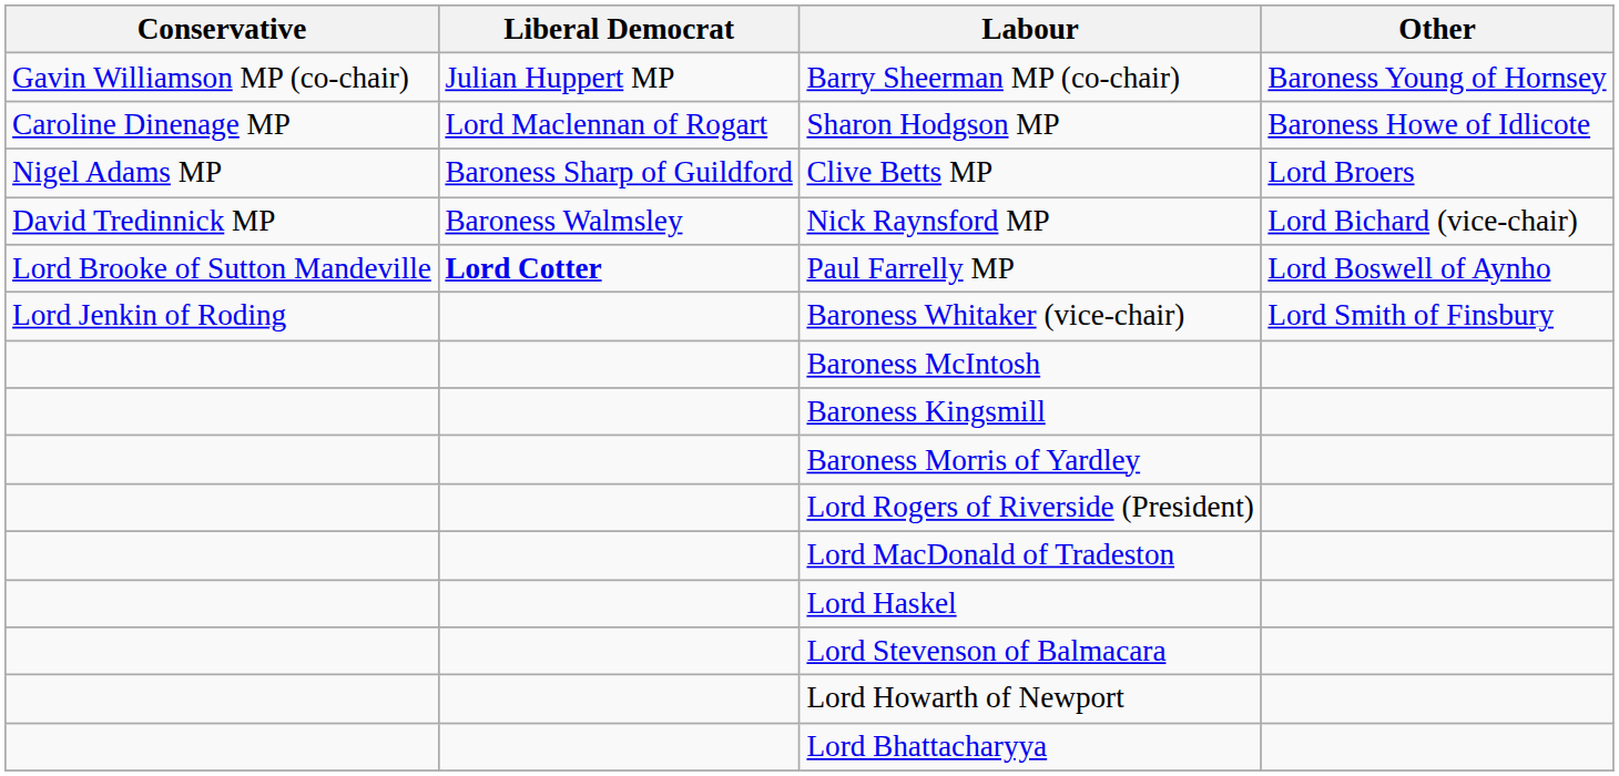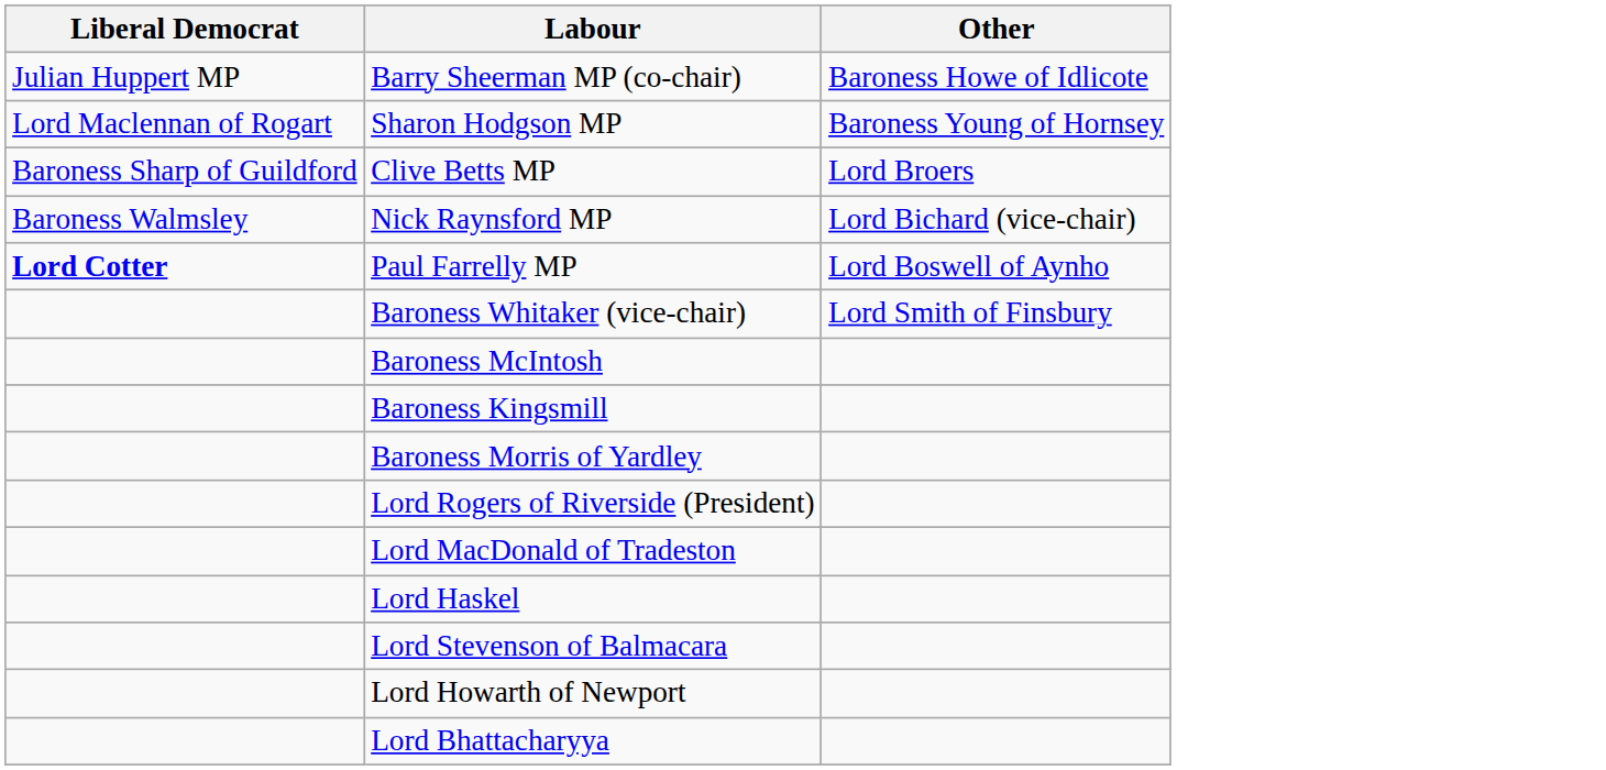- column: Conservative | Gavin Williamson MP (co-chair) | Caroline Dinenage MP | Nigel Adams MP | David Tredinnick MP | Lord Brooke of Sutton Mandeville | Lord Jenkin of Roding
Barry Sheerman MP (co-chair) | Other: Baroness Young of Hornsey -> Baroness Howe of Idlicote
Sharon Hodgson MP | Other: Baroness Howe of Idlicote -> Baroness Young of Hornsey
